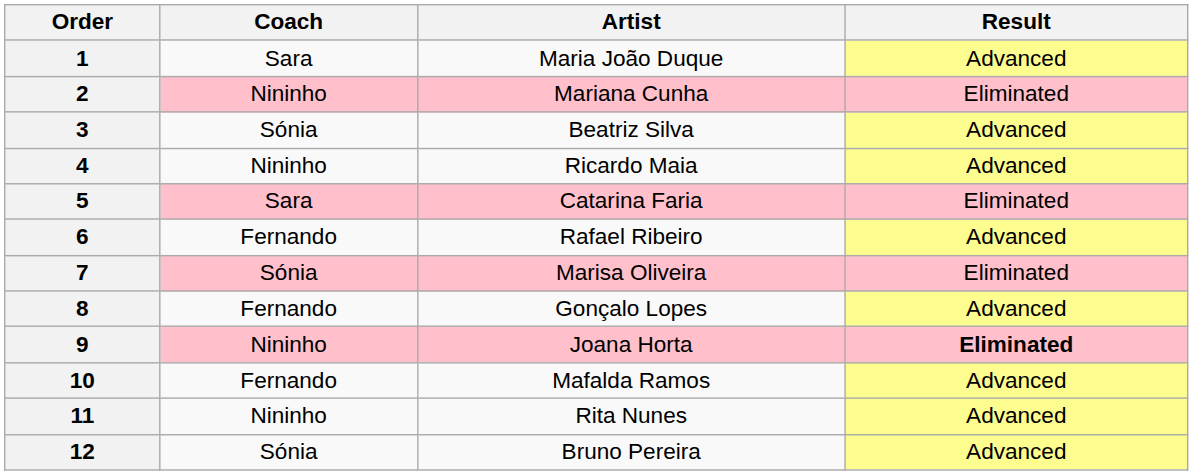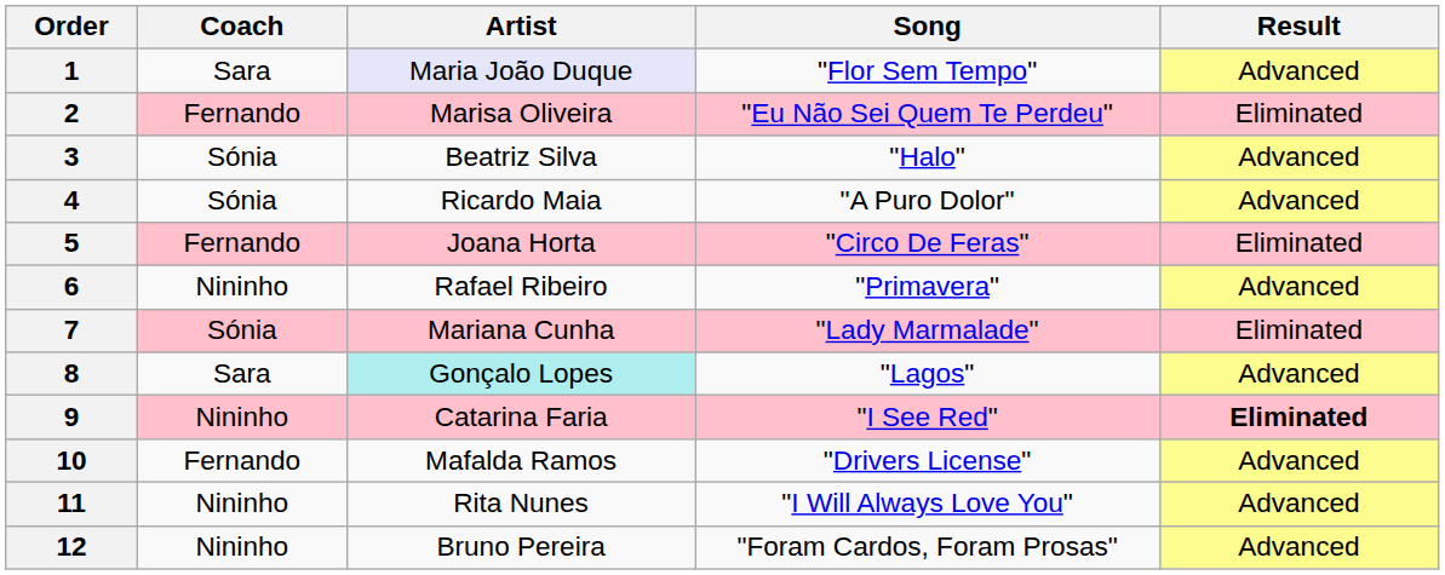+ column: Song | "Flor Sem Tempo" | "Eu Não Sei Quem Te Perdeu" | "Halo" | "A Puro Dolor" | "Circo De Feras" | "Primavera" | "Lady Marmalade" | "Lagos" | "I See Red" | "Drivers License" | "I Will Always Love You" | "Foram Cardos, Foram Prosas"
1 | Artist: no background -> lavender background
2 | Coach: Nininho -> Fernando
2 | Artist: Mariana Cunha -> Marisa Oliveira
4 | Coach: Nininho -> Sónia
5 | Coach: Sara -> Fernando
5 | Artist: Catarina Faria -> Joana Horta
6 | Coach: Fernando -> Nininho
7 | Artist: Marisa Oliveira -> Mariana Cunha
8 | Coach: Fernando -> Sara
8 | Artist: no background -> paleturquoise background
9 | Artist: Joana Horta -> Catarina Faria
12 | Coach: Sónia -> Nininho
